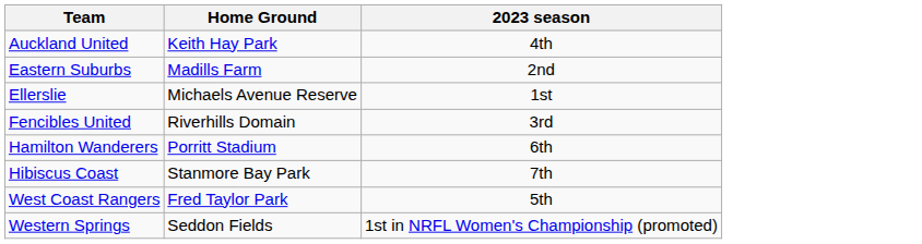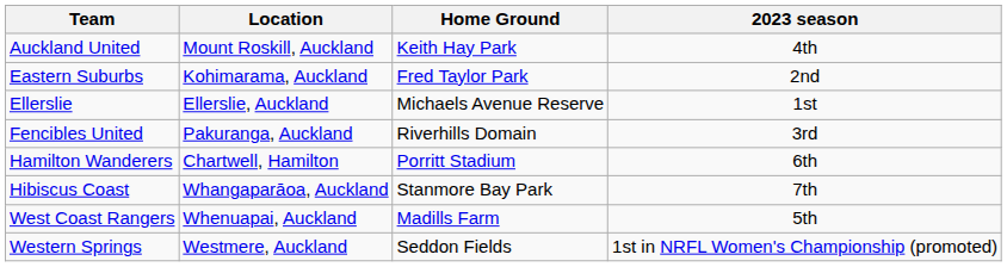+ column: Location | Mount Roskill, Auckland | Kohimarama, Auckland | Ellerslie, Auckland | Pakuranga, Auckland | Chartwell, Hamilton | Whangaparāoa, Auckland | Whenuapai, Auckland | Westmere, Auckland
Eastern Suburbs | Home Ground: Madills Farm -> Fred Taylor Park
West Coast Rangers | Home Ground: Fred Taylor Park -> Madills Farm
